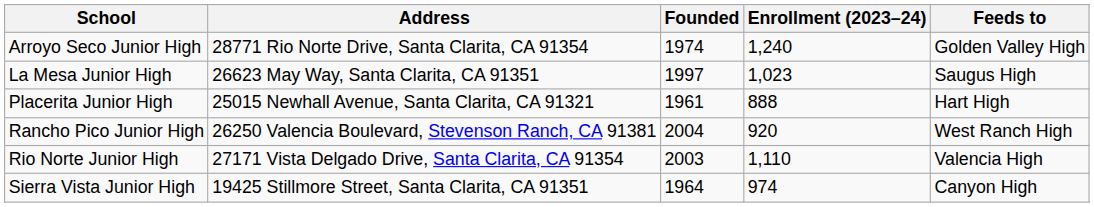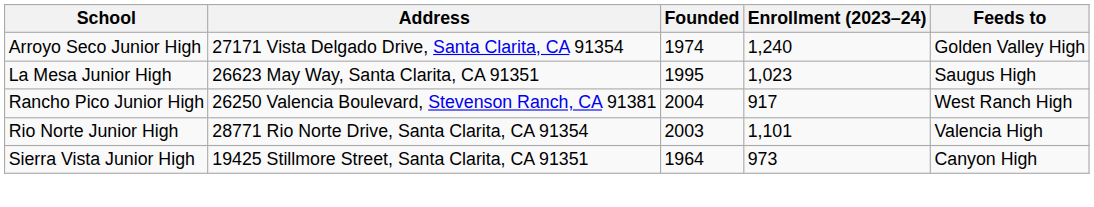Arroyo Seco Junior High | Address: 28771 Rio Norte Drive, Santa Clarita, CA 91354 -> 27171 Vista Delgado Drive, Santa Clarita, CA 91354
La Mesa Junior High | Founded: 1997 -> 1995
- row: Placerita Junior High | 25015 Newhall Avenue, Santa Clarita, CA 91321 | 1961 | 888 | Hart High
Rancho Pico Junior High | Enrollment (2023–24): 920 -> 917
Rio Norte Junior High | Address: 27171 Vista Delgado Drive, Santa Clarita, CA 91354 -> 28771 Rio Norte Drive, Santa Clarita, CA 91354
Rio Norte Junior High | Enrollment (2023–24): 1,110 -> 1,101
Sierra Vista Junior High | Enrollment (2023–24): 974 -> 973
